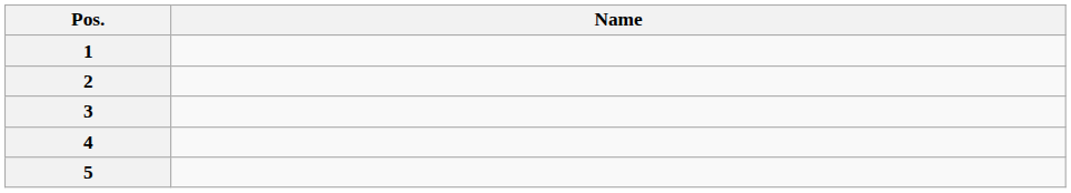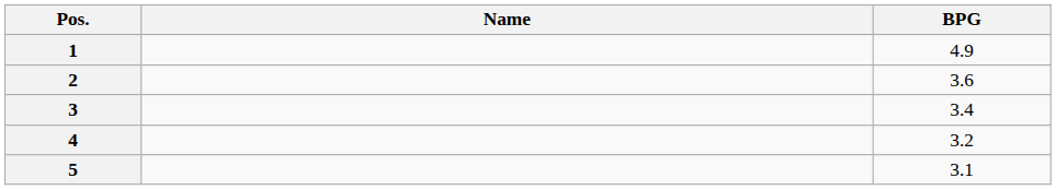+ column: BPG | 4.9 | 3.6 | 3.4 | 3.2 | 3.1
